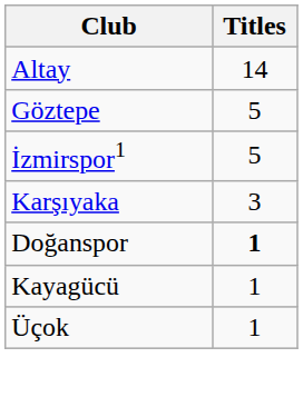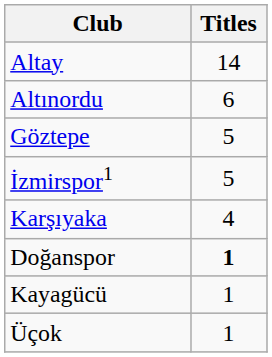+ row: Altınordu | 6
Karşıyaka | Titles: 3 -> 4
